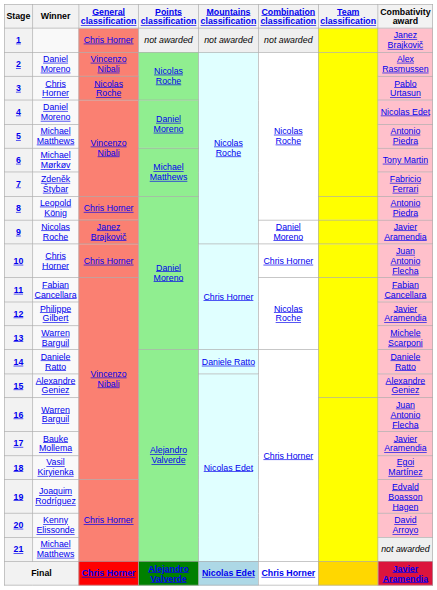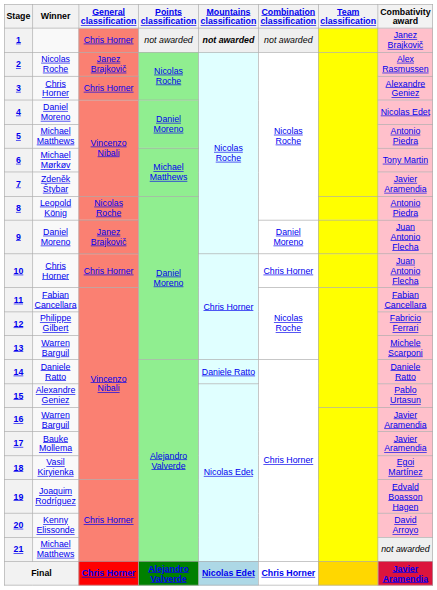1 | Mountains classification: normal -> bold
2 | Winner: Daniel Moreno -> Nicolas Roche
2 | General classification: Vincenzo Nibali -> Janez Brajkovič
3 | General classification: Nicolas Roche -> Chris Horner
3 | Combativity award: Pablo Urtasun -> Alexandre Geniez
7 | Combativity award: Fabricio Ferrari -> Javier Aramendia
8 | General classification: Chris Horner -> Nicolas Roche
9 | Winner: Nicolas Roche -> Daniel Moreno
9 | Combativity award: Javier Aramendia -> Juan Antonio Flecha
12 | Combativity award: Javier Aramendia -> Fabricio Ferrari
15 | Combativity award: Alexandre Geniez -> Pablo Urtasun
16 | Combativity award: Juan Antonio Flecha -> Javier Aramendia
